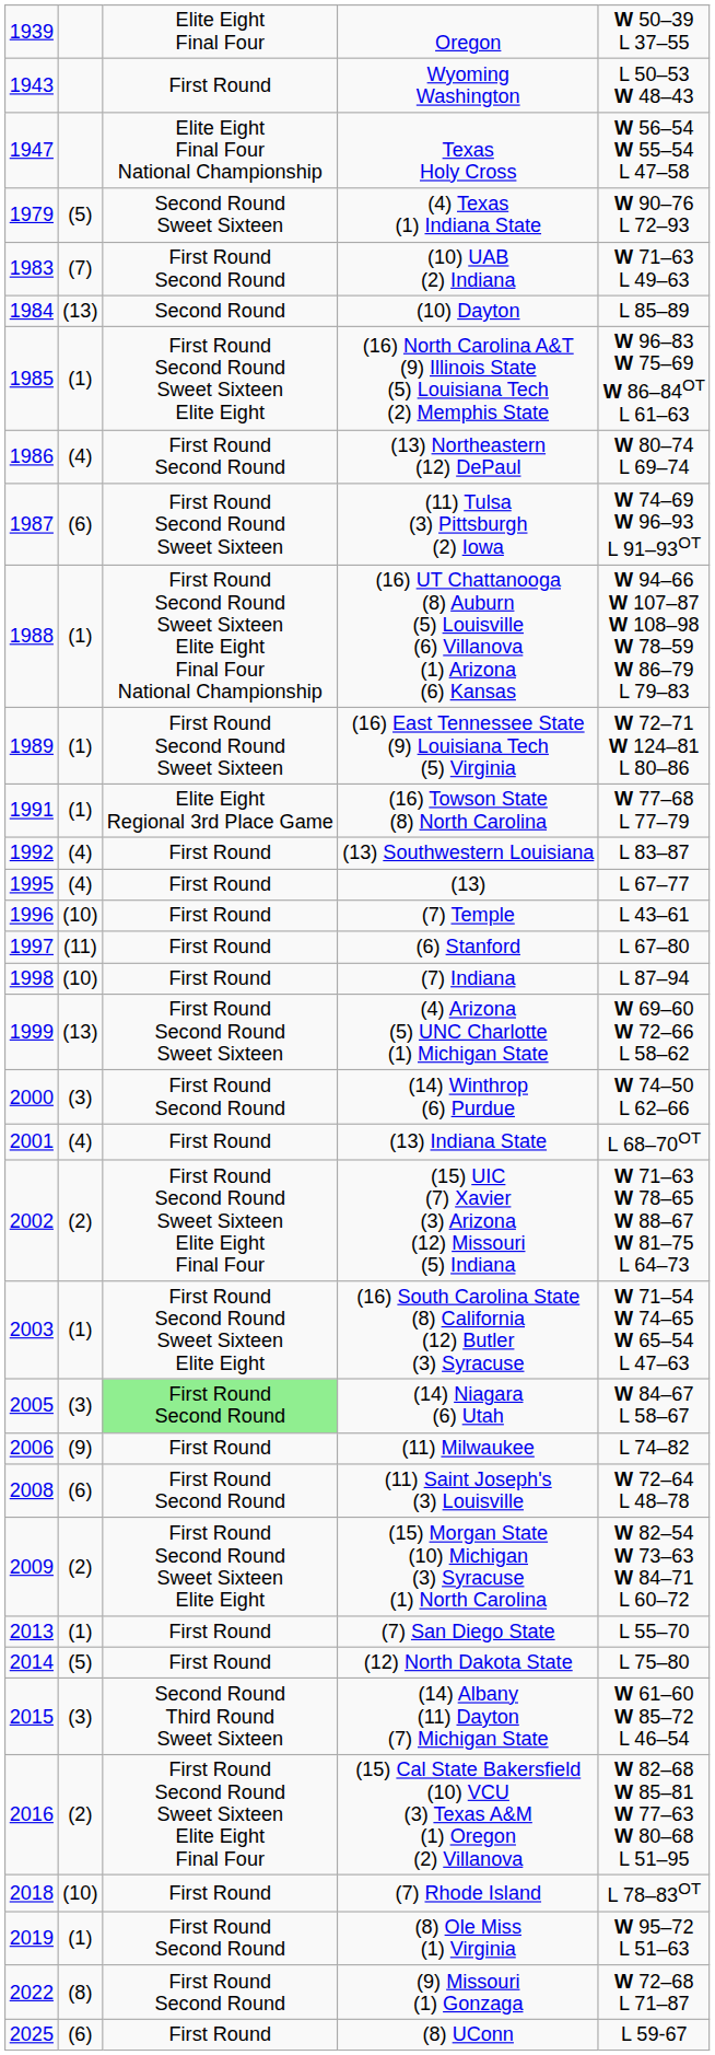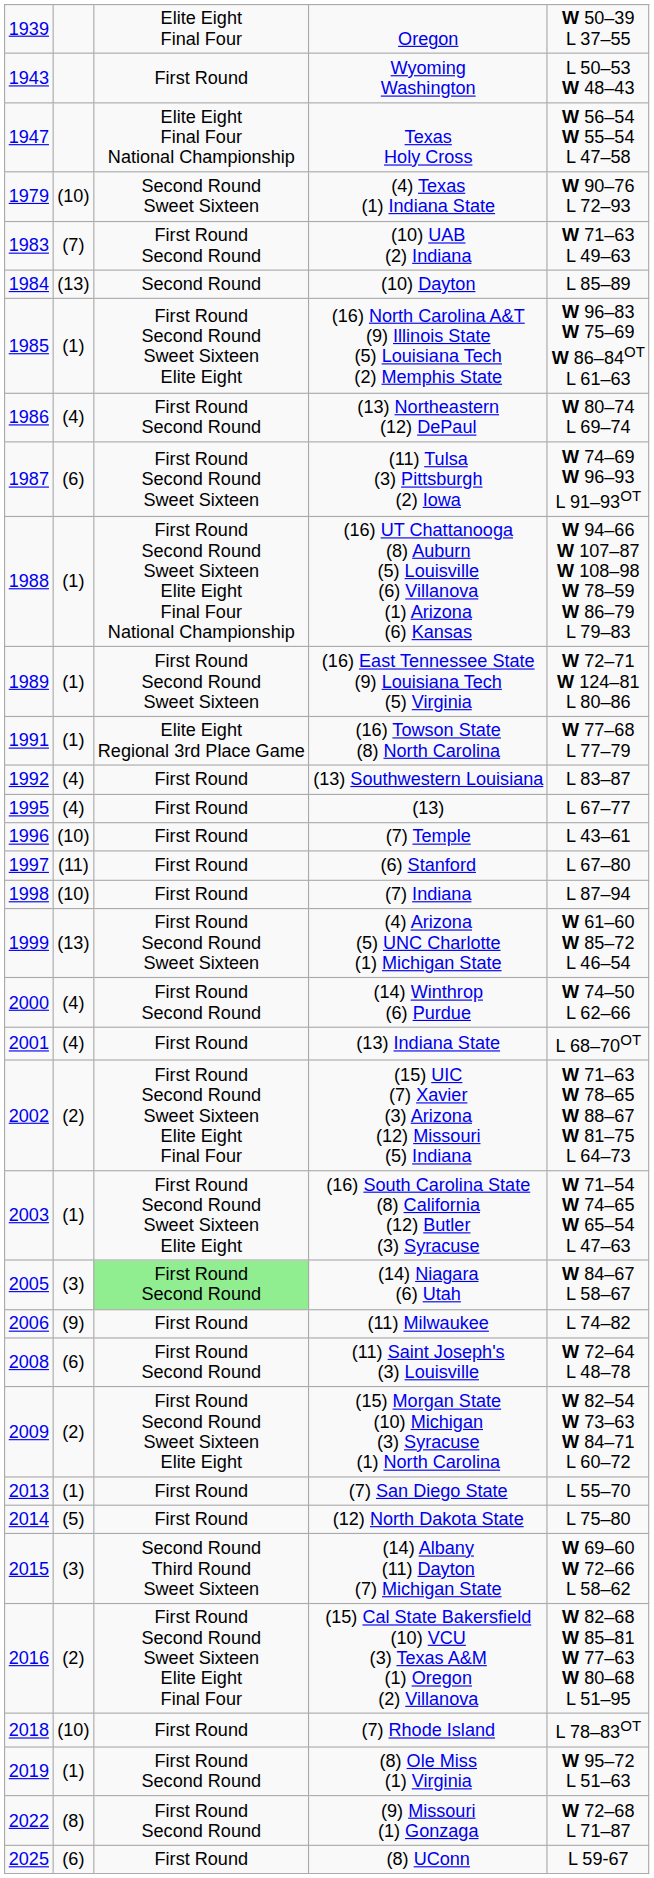(4) Texas (1) Indiana State | column 2: (5) -> (10)
(4) Arizona (5) UNC Charlotte (1) Michigan State | column 5: W 69–60 W 72–66 L 58–62 -> W 61–60 W 85–72 L 46–54
(14) Winthrop (6) Purdue | column 2: (3) -> (4)
(14) Albany (11) Dayton (7) Michigan State | column 5: W 61–60 W 85–72 L 46–54 -> W 69–60 W 72–66 L 58–62
